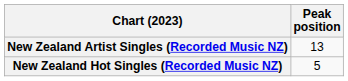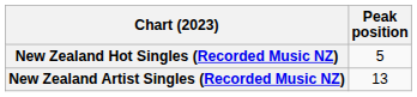rows swapped: New Zealand Hot Singles (Recorded Music NZ) <-> New Zealand Artist Singles (Recorded Music NZ)
